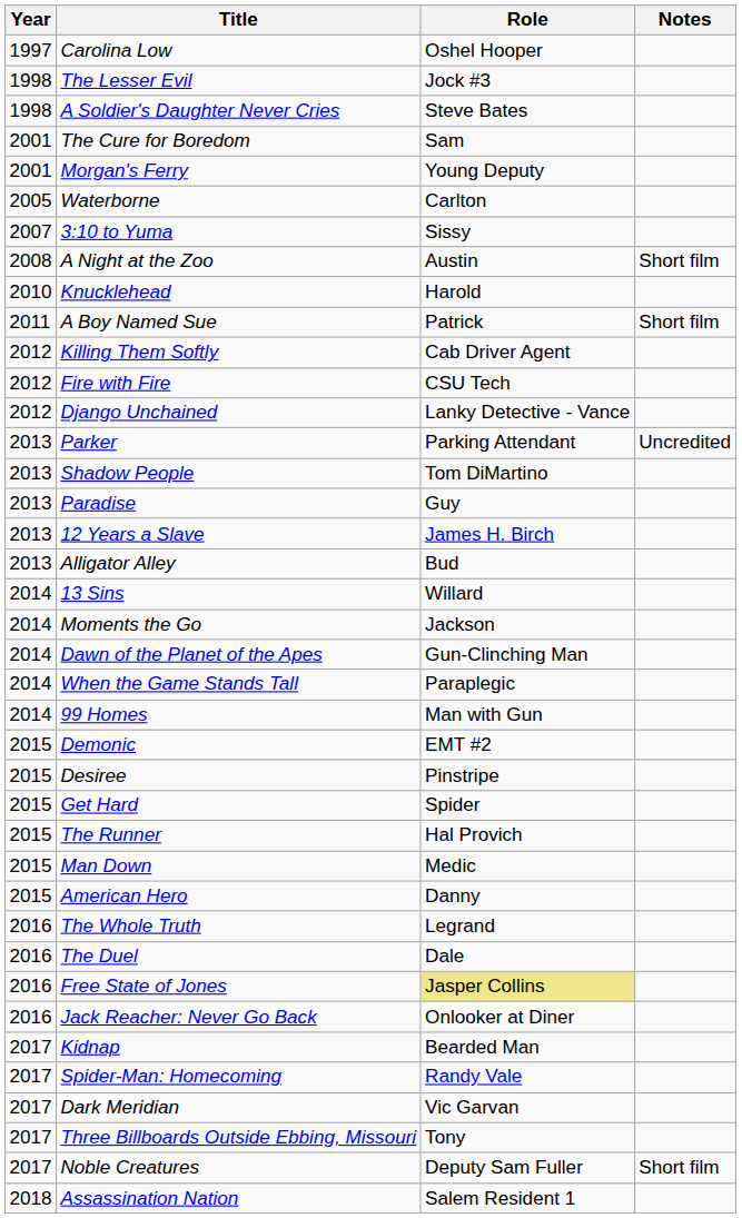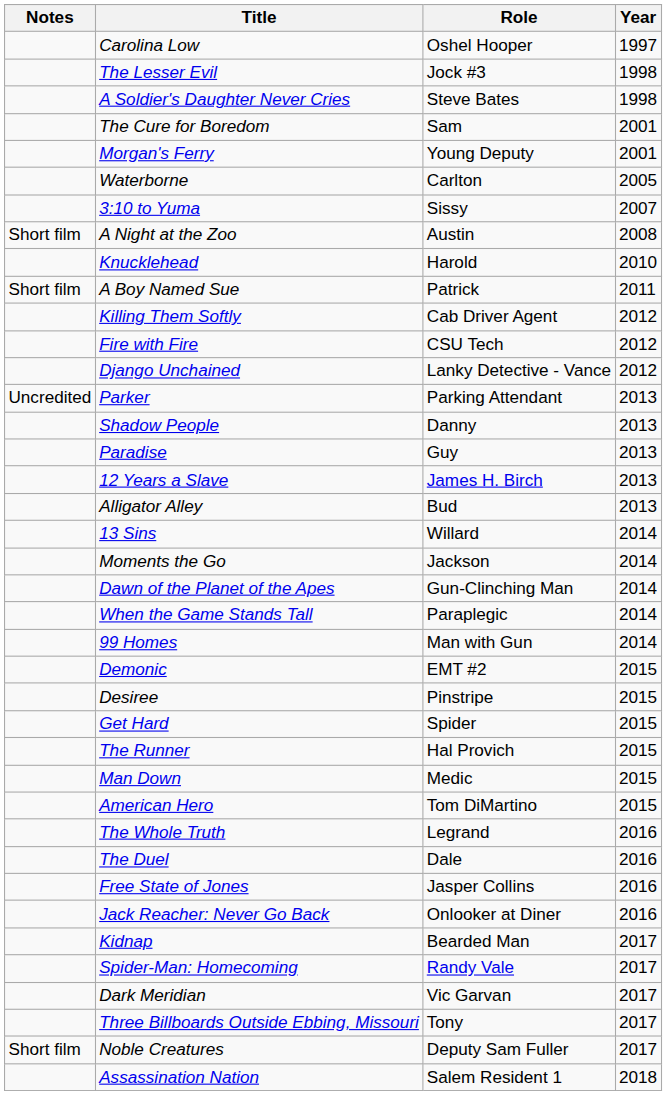columns swapped: Year <-> Notes
Shadow People | Role: Tom DiMartino -> Danny
American Hero | Role: Danny -> Tom DiMartino
Free State of Jones | Role: khaki background -> no background
